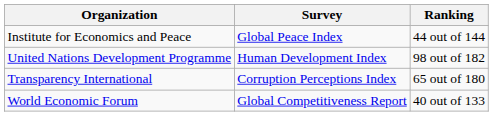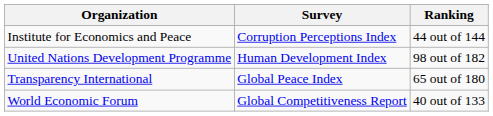Institute for Economics and Peace | Survey: Global Peace Index -> Corruption Perceptions Index
Transparency International | Survey: Corruption Perceptions Index -> Global Peace Index
